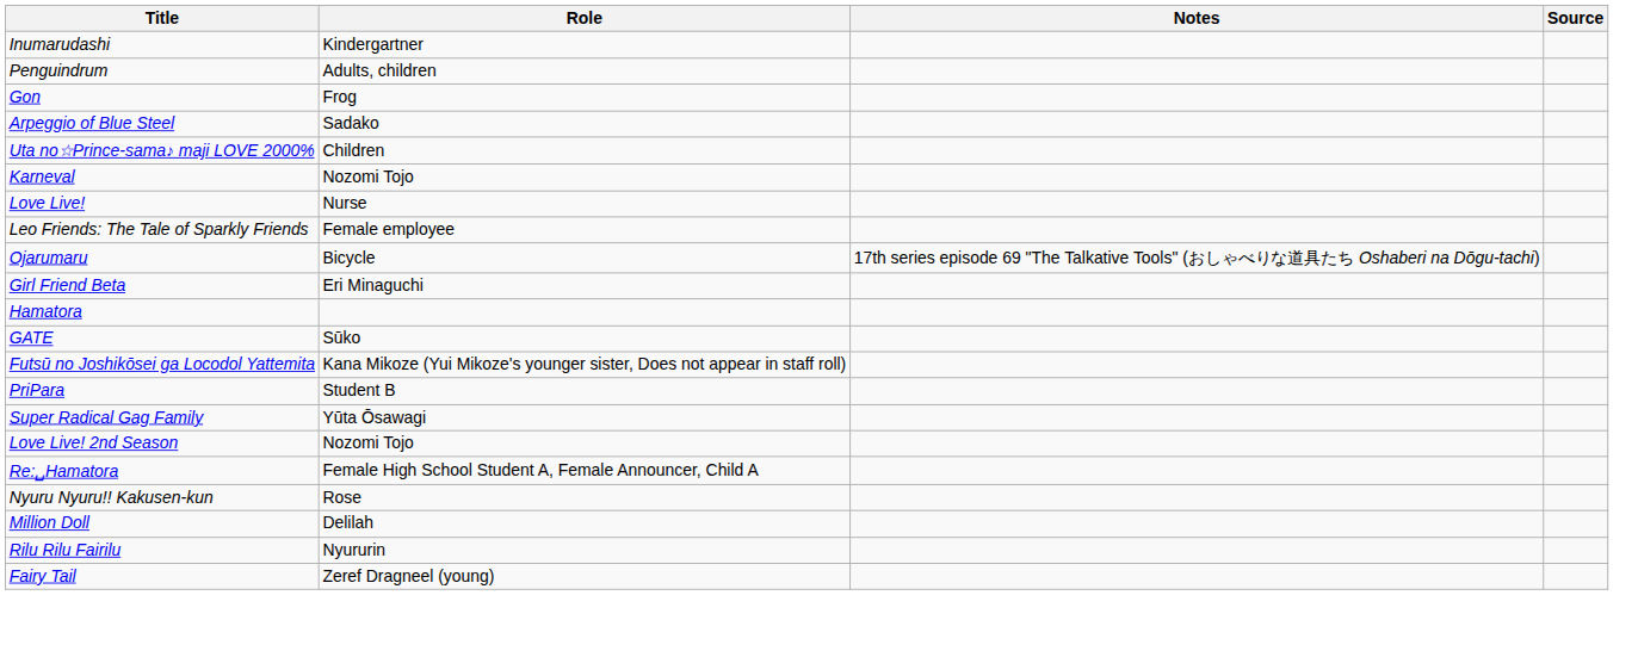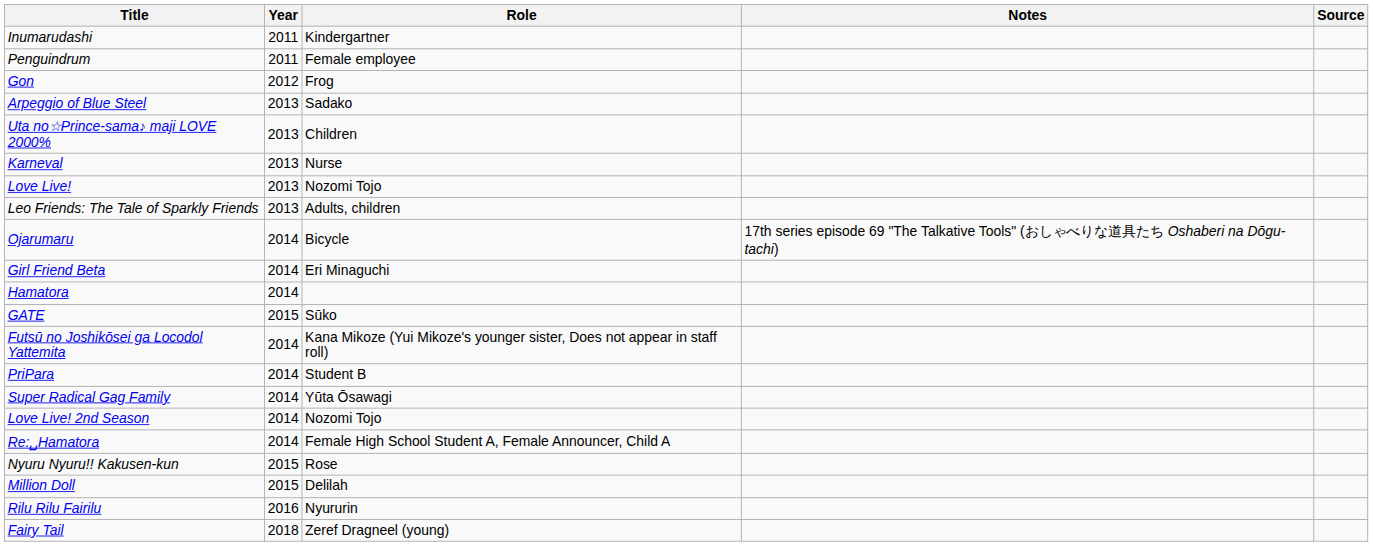+ column: Year | 2011 | 2011 | 2012 | 2013 | 2013 | 2013 | 2013 | 2013 | 2014 | 2014 | 2014 | 2015 | 2014 | 2014 | 2014 | 2014 | 2014 | 2015 | 2015 | 2016 | 2018
Penguindrum | Role: Adults, children -> Female employee
Karneval | Role: Nozomi Tojo -> Nurse
Love Live! | Role: Nurse -> Nozomi Tojo
Leo Friends: The Tale of Sparkly Friends | Role: Female employee -> Adults, children
